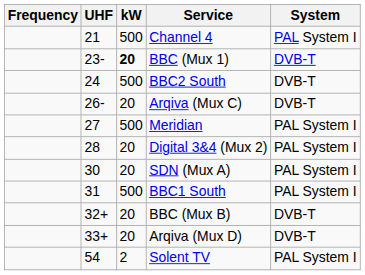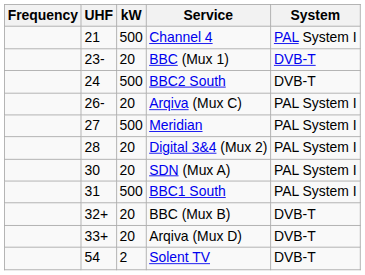BBC (Mux 1) | kW: bold -> normal
Arqiva (Mux C) | System: DVB-T -> PAL System I
Solent TV | System: PAL System I -> DVB-T
